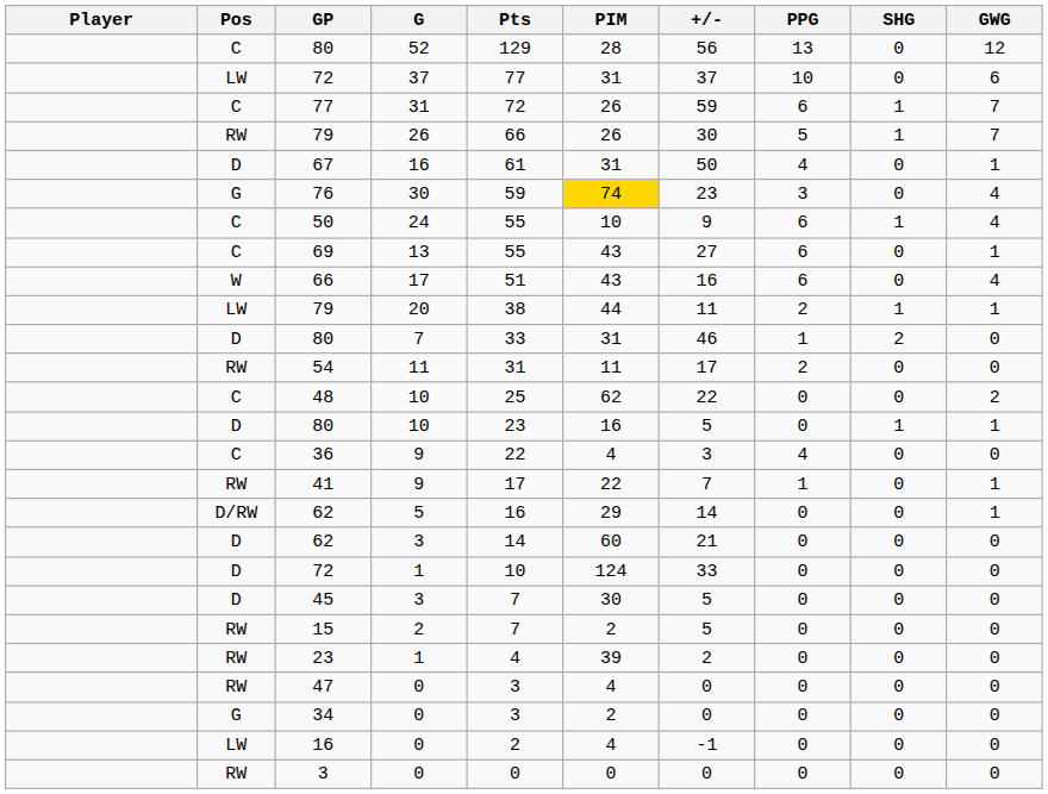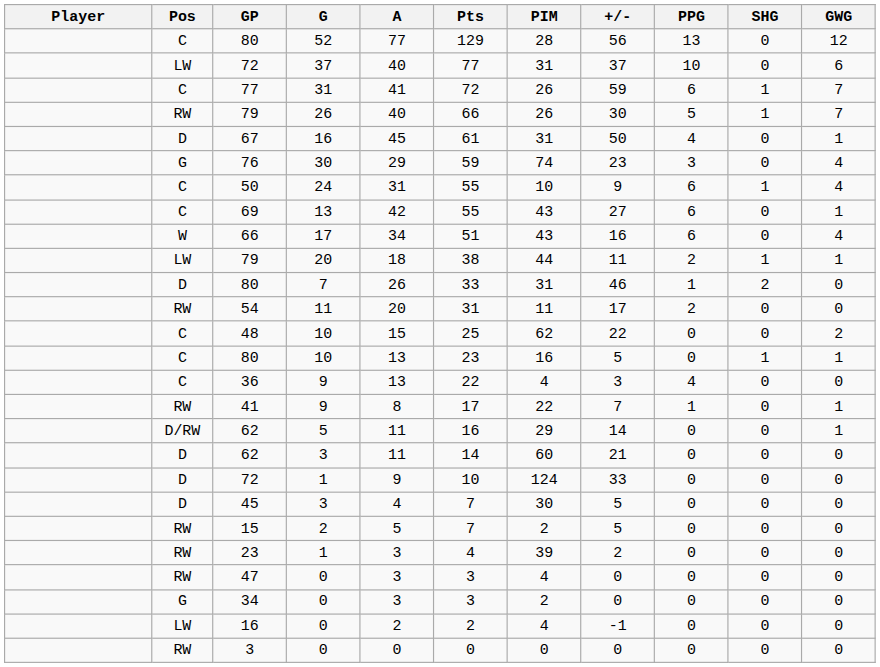+ column: A | 77 | 40 | 41 | 40 | 45 | 29 | 31 | 42 | 34 | 18 | 26 | 20 | 15 | 13 | 13 | 8 | 11 | 11 | 9 | 4 | 5 | 3 | 3 | 3 | 2 | 0
76 | PIM: gold background -> no background
80 / 10 | Pos: D -> C
